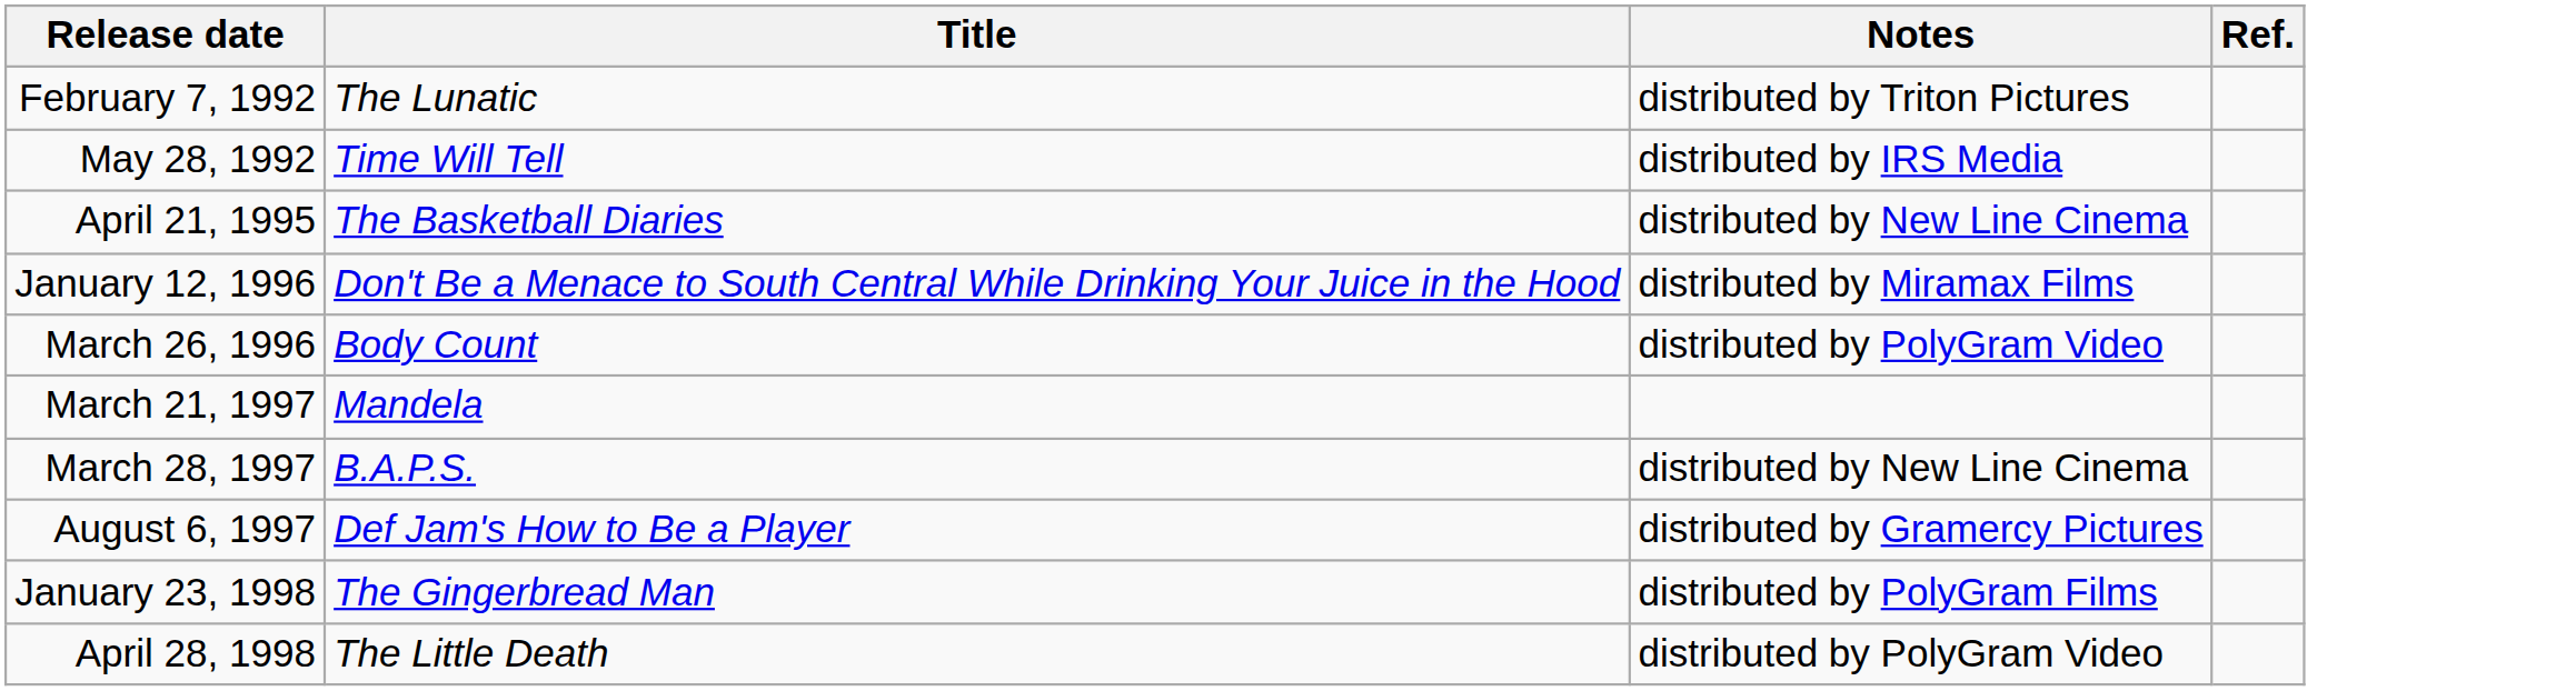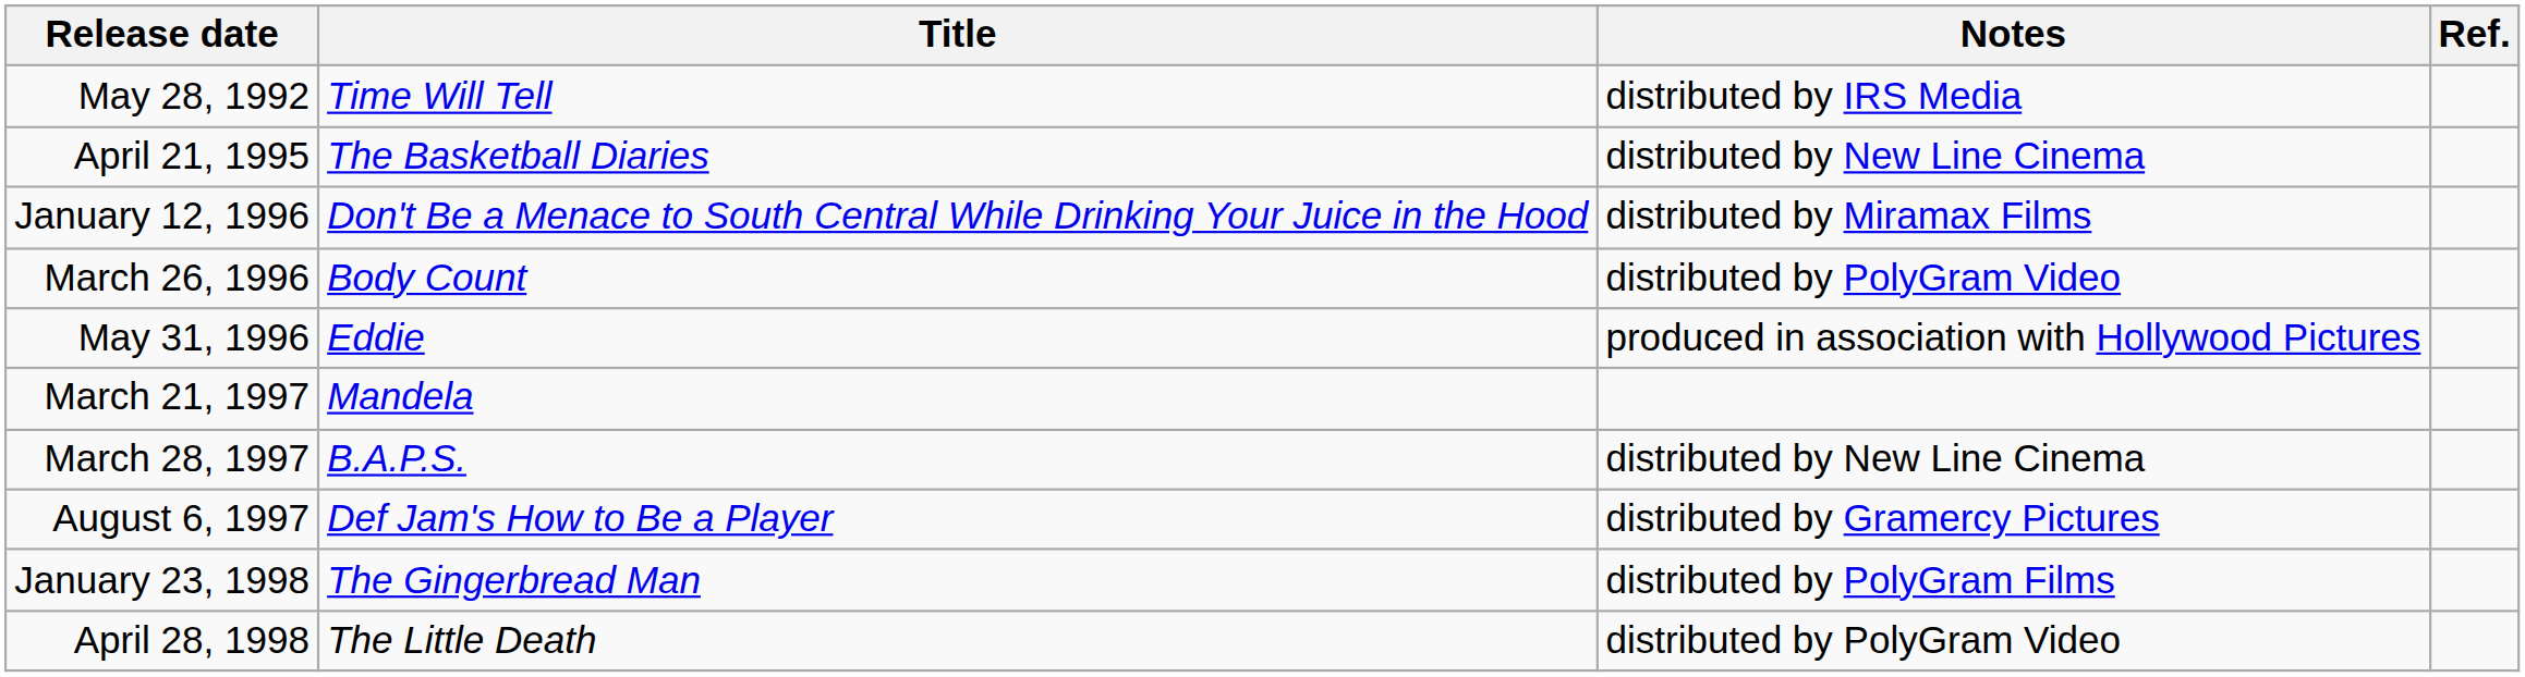- row: February 7, 1992 | The Lunatic | distributed by Triton Pictures
+ row: May 31, 1996 | Eddie | produced in association with Hollywood Pictures
